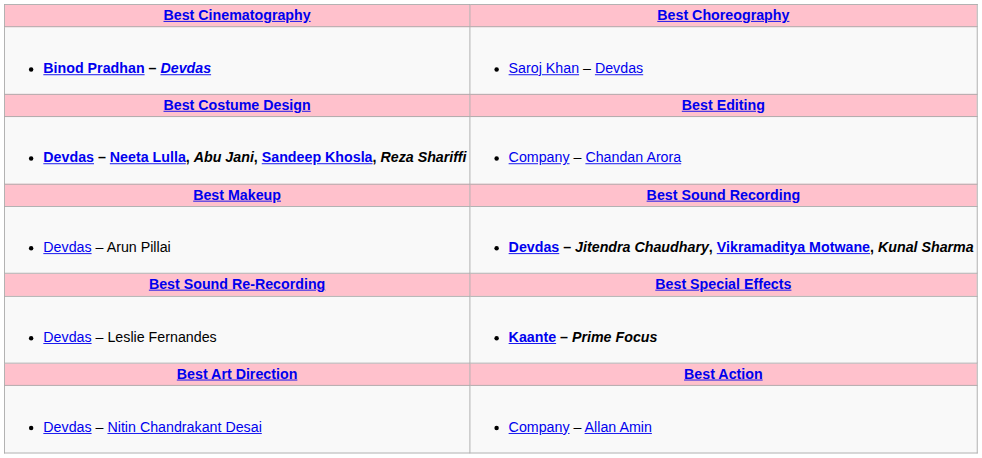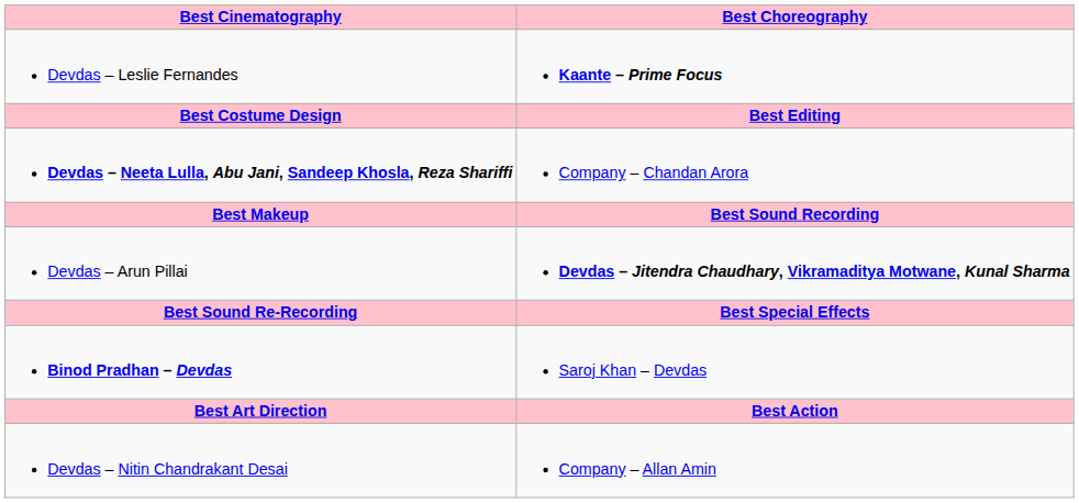rows swapped: Binod Pradhan – Devdas <-> Devdas – Leslie Fernandes
